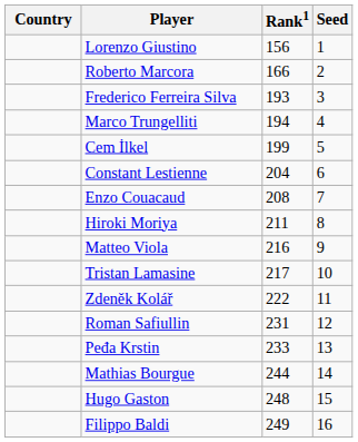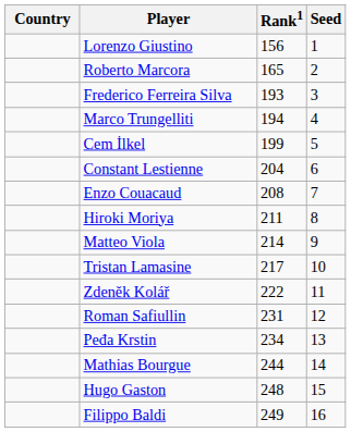Roberto Marcora | Rank1: 166 -> 165
Matteo Viola | Rank1: 216 -> 214
Peđa Krstin | Rank1: 233 -> 234
